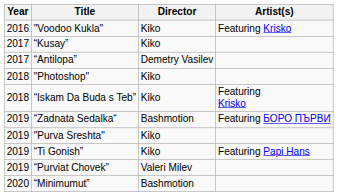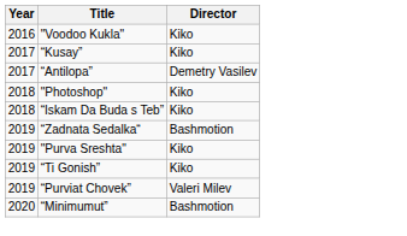- column: Artist(s) | Featuring Krisko | Featuring Krisko | Featuring БОРО ПЪРВИ | Featuring Papi Hans
